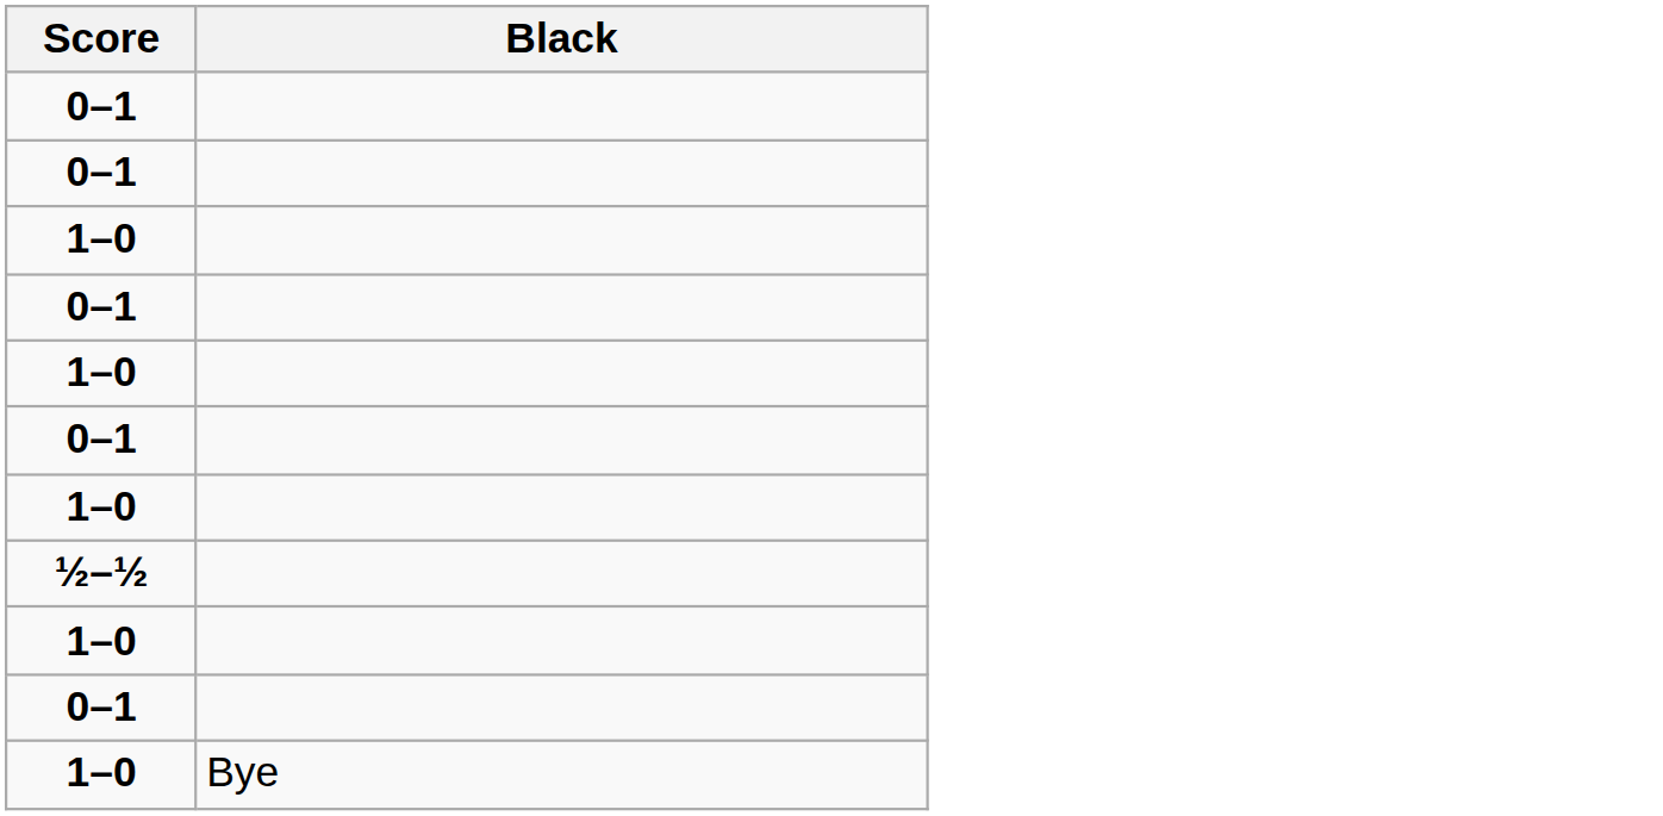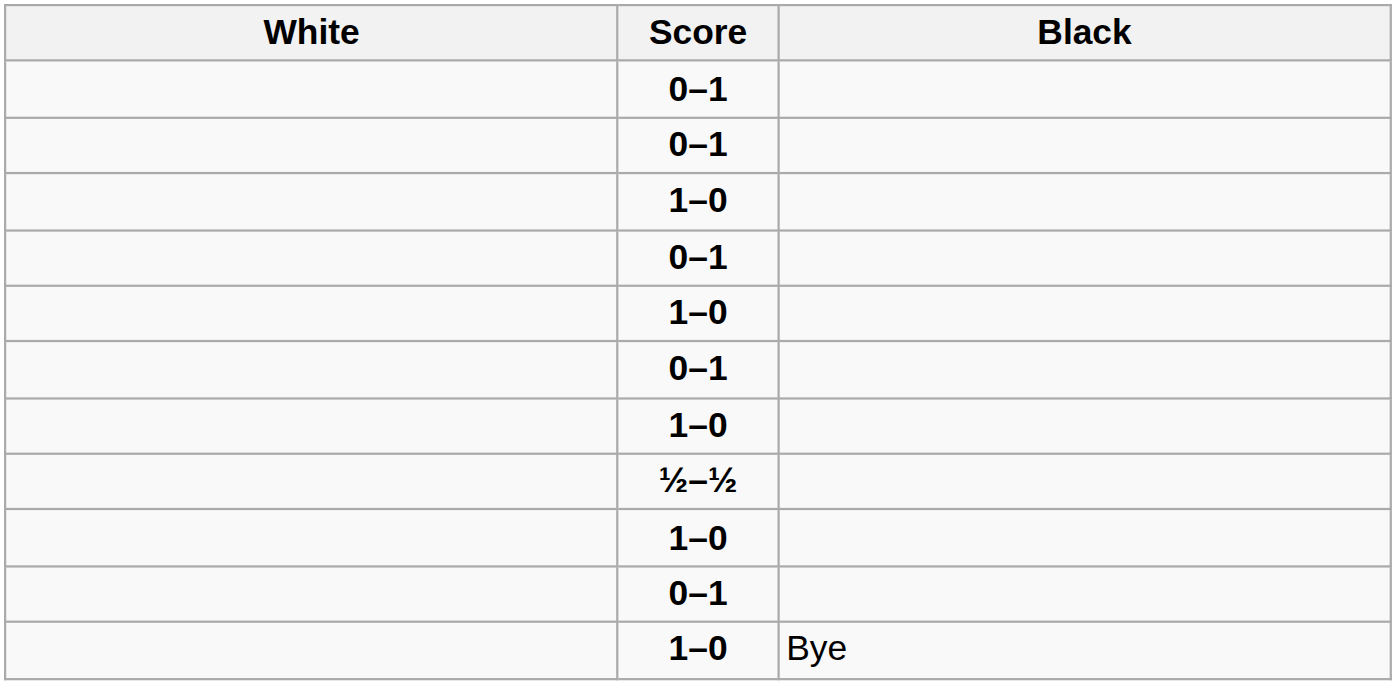+ column: White
